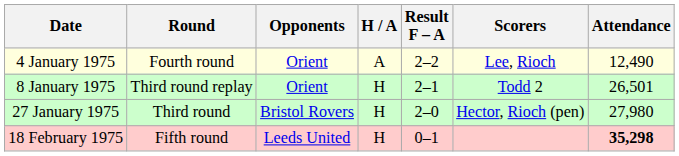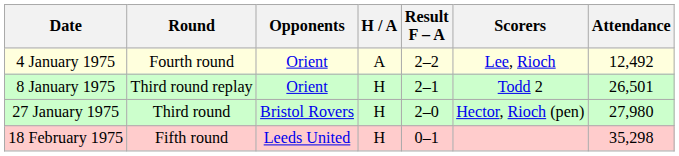4 January 1975 | Attendance: 12,490 -> 12,492
18 February 1975 | Attendance: bold -> normal
